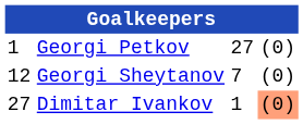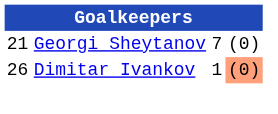- row: 1 | Georgi Petkov | 27 | (0)
Georgi Sheytanov | column 1: 12 -> 21
Dimitar Ivankov | column 1: 27 -> 26
